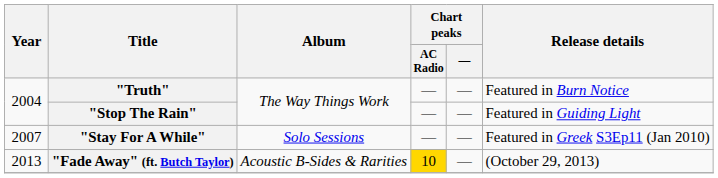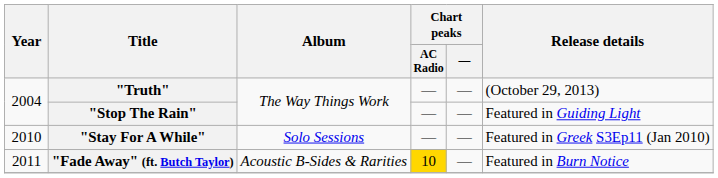"Truth" | Release details: Featured in Burn Notice -> (October 29, 2013)
"Stay For A While" | Year: 2007 -> 2010
"Fade Away" (ft. Butch Taylor) | Year: 2013 -> 2011
"Fade Away" (ft. Butch Taylor) | Release details: (October 29, 2013) -> Featured in Burn Notice
